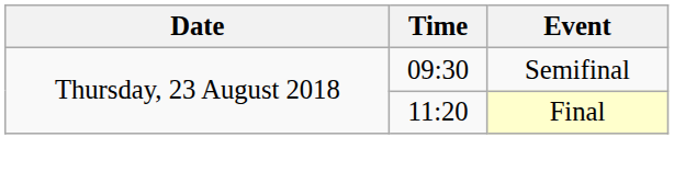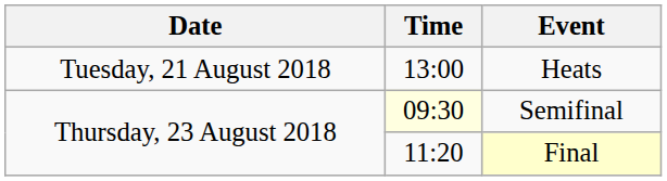+ row: Tuesday, 21 August 2018 | 13:00 | Heats
Semifinal | Time: no background -> lightyellow background
